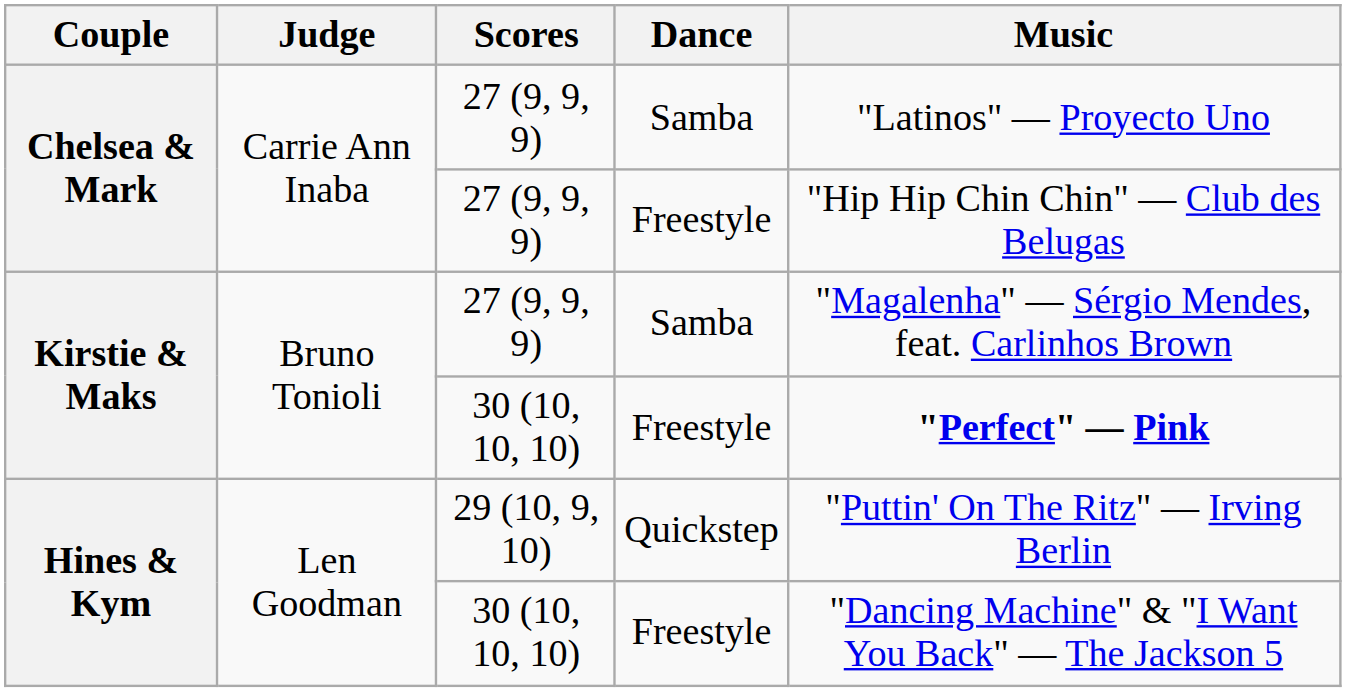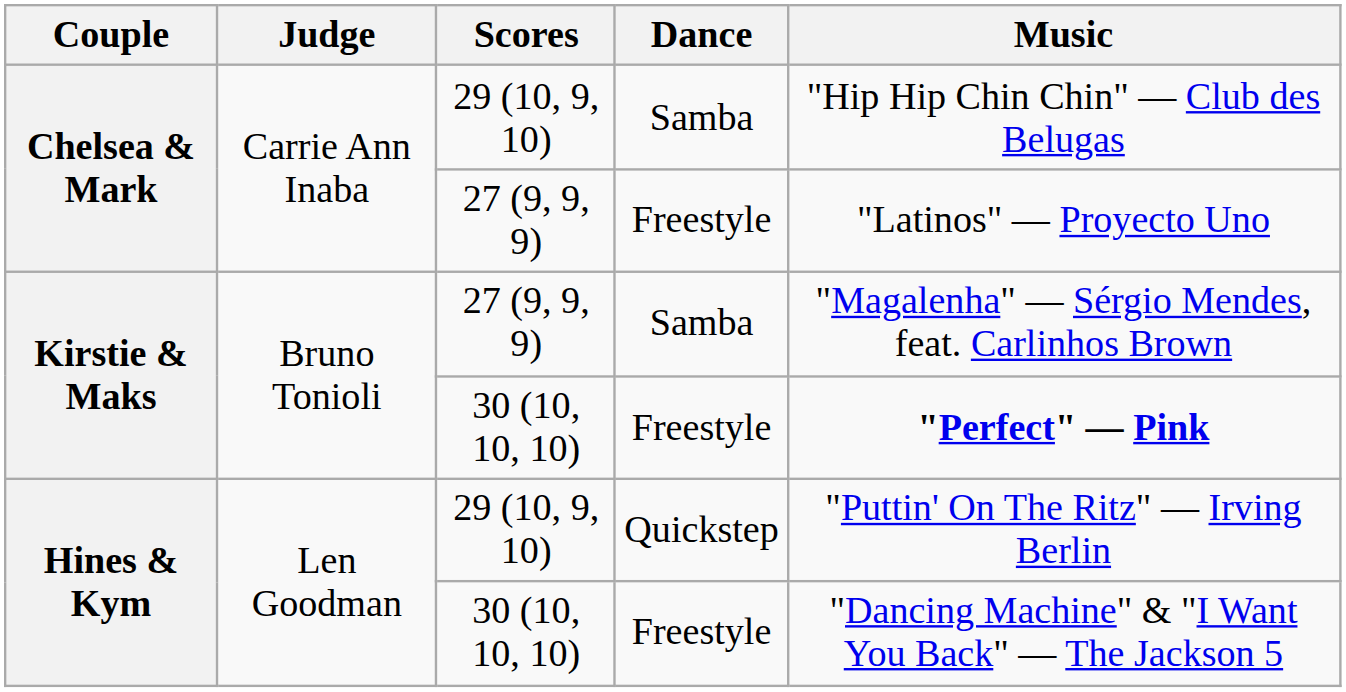Chelsea & Mark / Samba | Scores: 27 (9, 9, 9) -> 29 (10, 9, 10)
Chelsea & Mark / Samba | Music: "Latinos" — Proyecto Uno -> "Hip Hip Chin Chin" — Club des Belugas
Chelsea & Mark / Freestyle | Music: "Hip Hip Chin Chin" — Club des Belugas -> "Latinos" — Proyecto Uno
